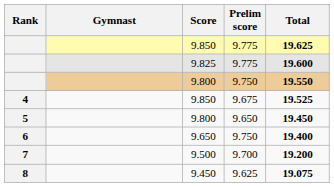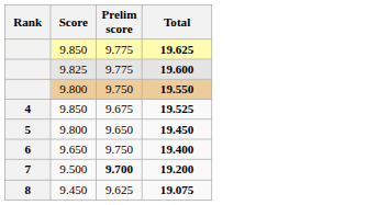- column: Gymnast
7 | Prelim score: normal -> bold
